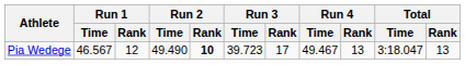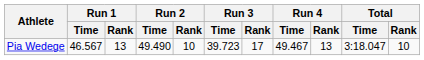Pia Wedege | Run 1 / Rank: 12 -> 13
Pia Wedege | Run 2 / Rank: bold -> normal
Pia Wedege | Total / Rank: 13 -> 10
